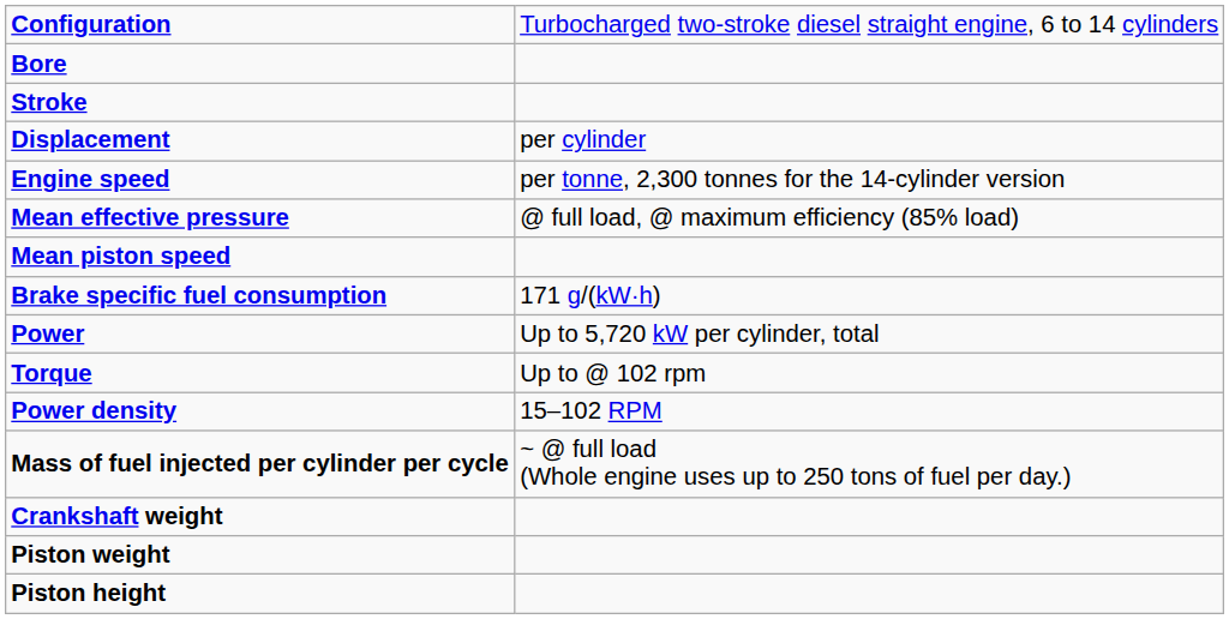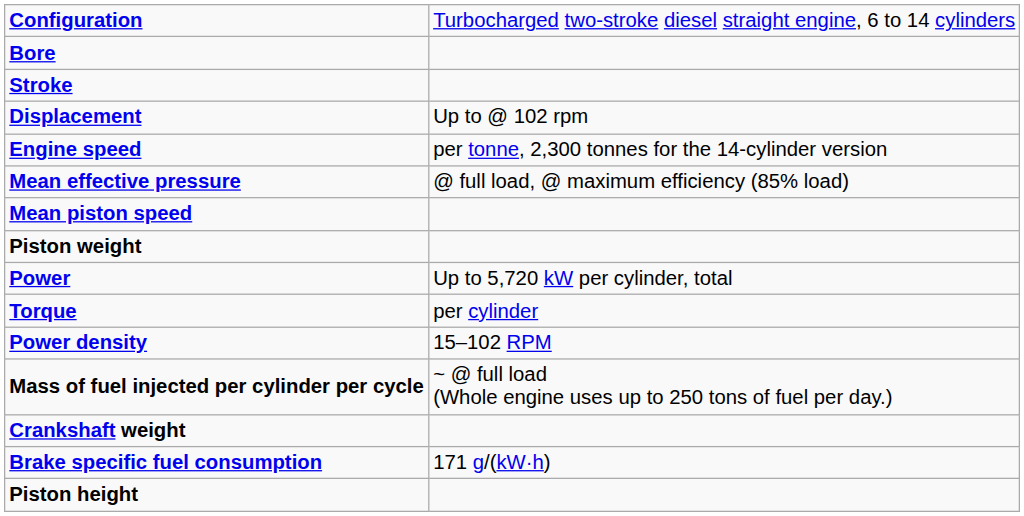Displacement | column 2: per cylinder -> Up to @ 102 rpm
rows swapped: Brake specific fuel consumption <-> Piston weight
Torque | column 2: Up to @ 102 rpm -> per cylinder
